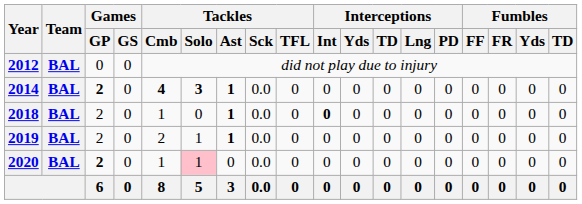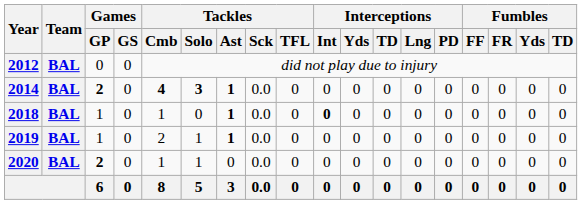2018 | Games / GP: 2 -> 1
2019 | Games / GP: 2 -> 1
2020 | Tackles / Solo: pink background -> no background
